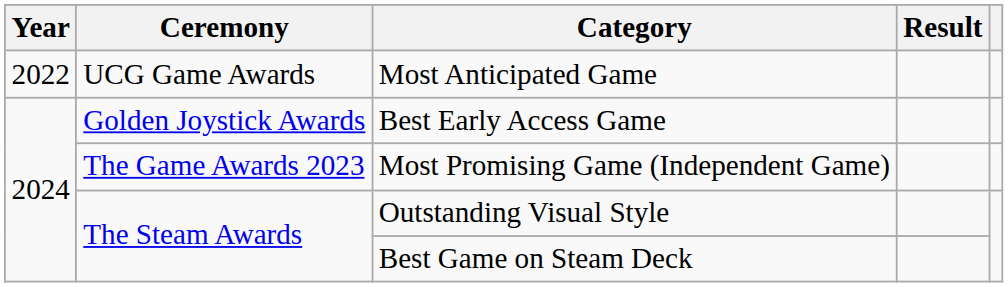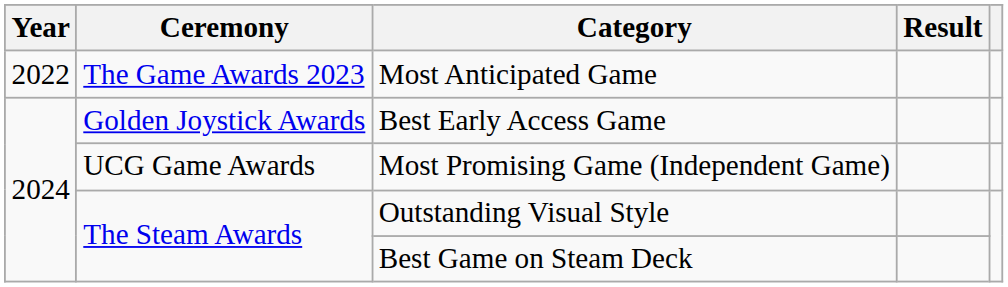Most Anticipated Game | Ceremony: UCG Game Awards -> The Game Awards 2023
Most Promising Game (Independent Game) | Ceremony: The Game Awards 2023 -> UCG Game Awards
